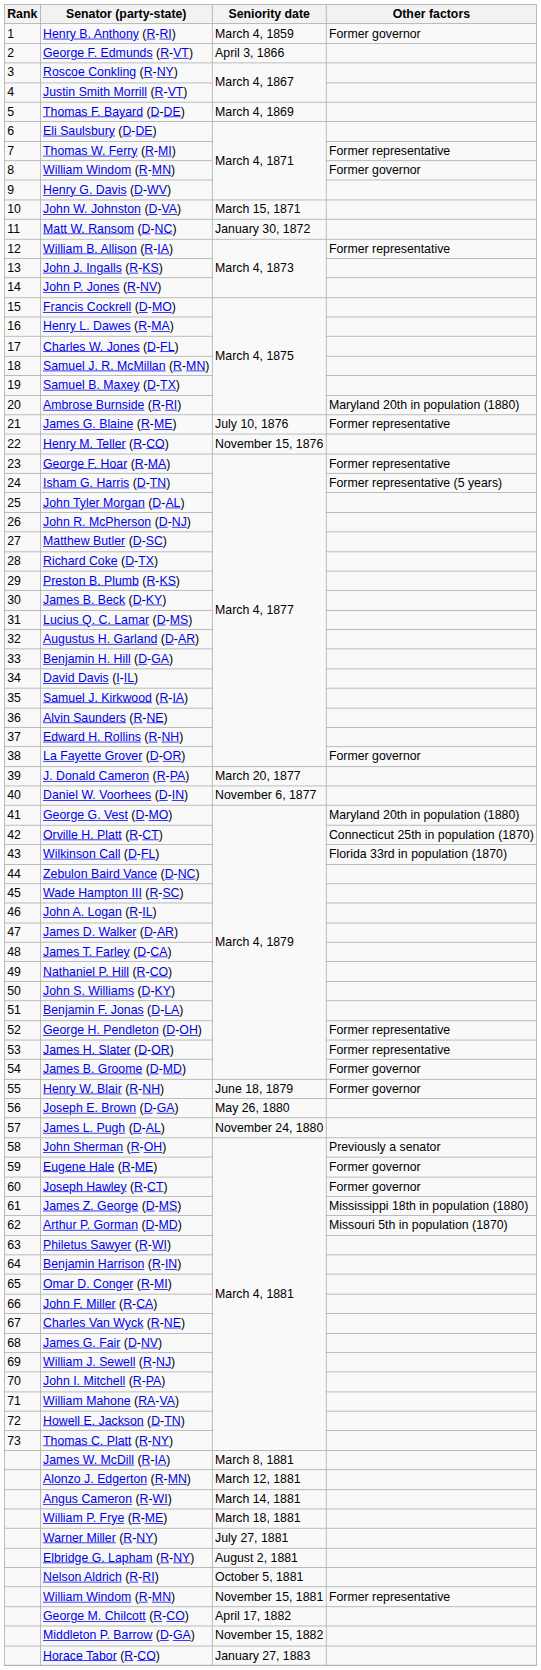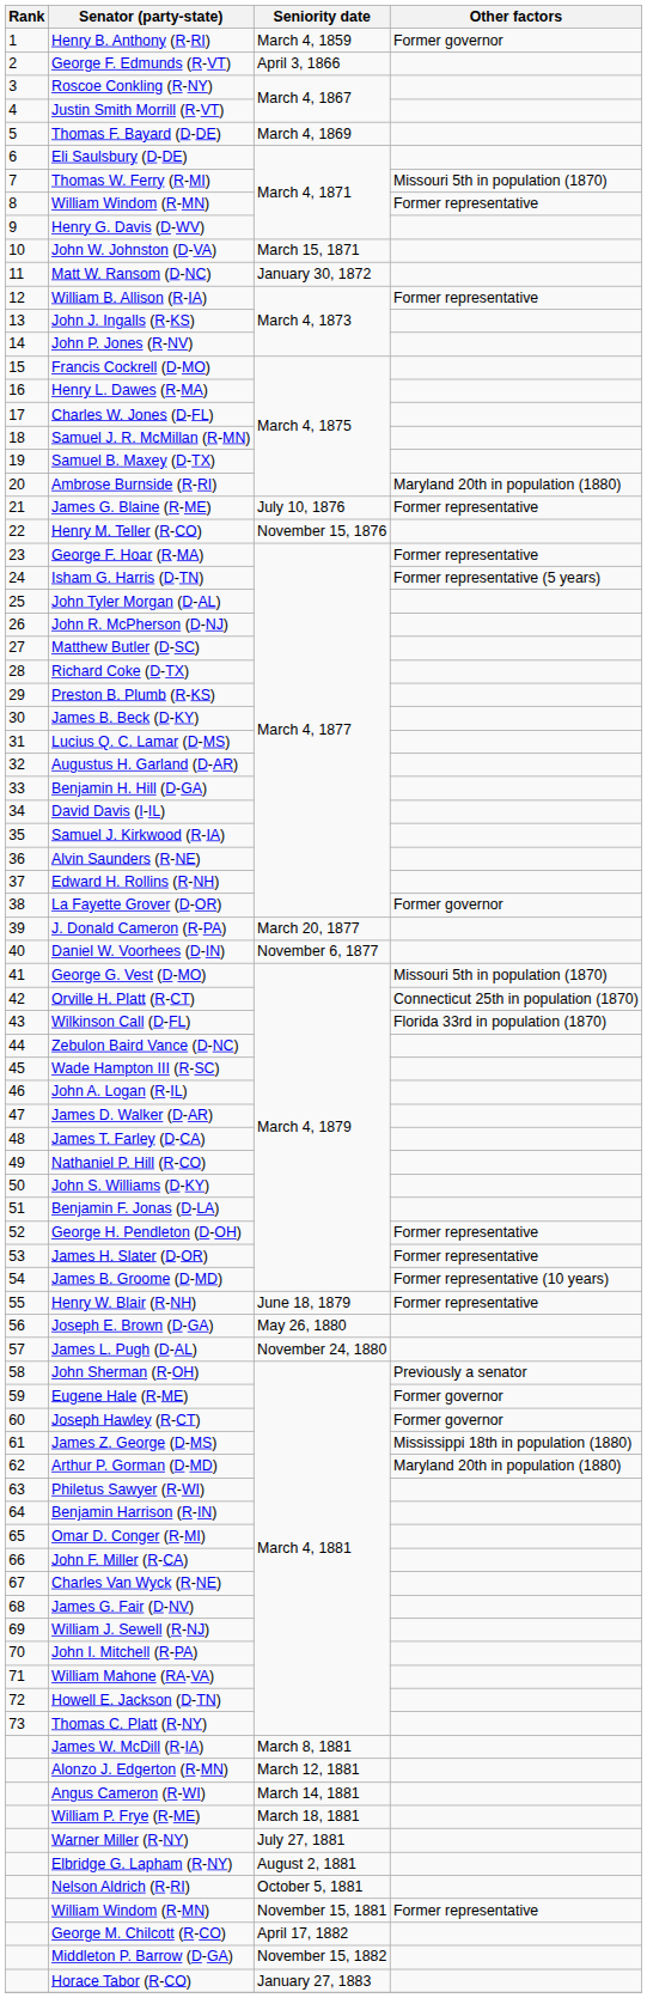Thomas W. Ferry (R-MI) | Other factors: Former representative -> Missouri 5th in population (1870)
8 / William Windom (R-MN) | Other factors: Former governor -> Former representative
George G. Vest (D-MO) | Other factors: Maryland 20th in population (1880) -> Missouri 5th in population (1870)
James B. Groome (D-MD) | Other factors: Former governor -> Former representative (10 years)
Henry W. Blair (R-NH) | Other factors: Former governor -> Former representative
Arthur P. Gorman (D-MD) | Other factors: Missouri 5th in population (1870) -> Maryland 20th in population (1880)
